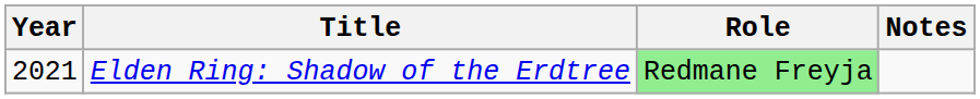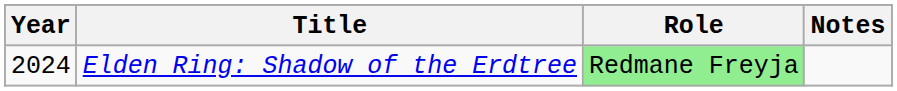Elden Ring: Shadow of the Erdtree | Year: 2021 -> 2024
